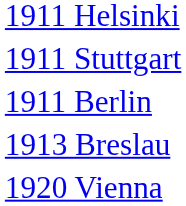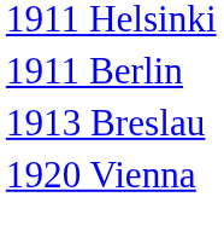- row: 1911 Stuttgart
